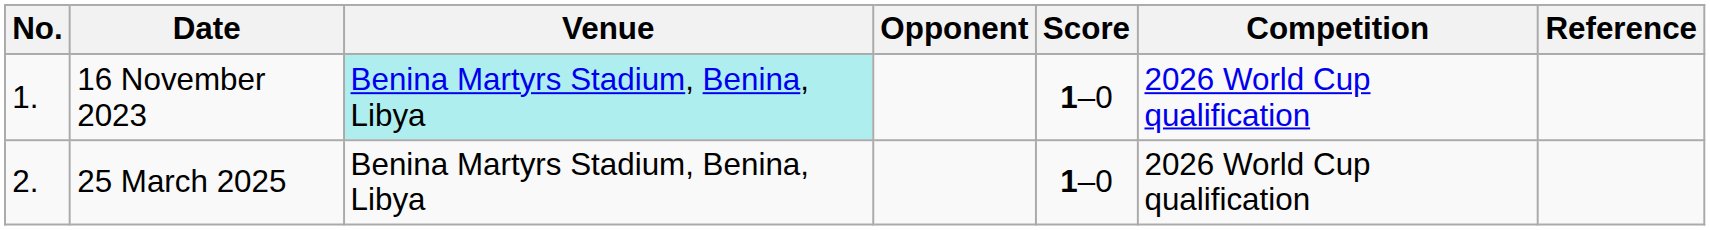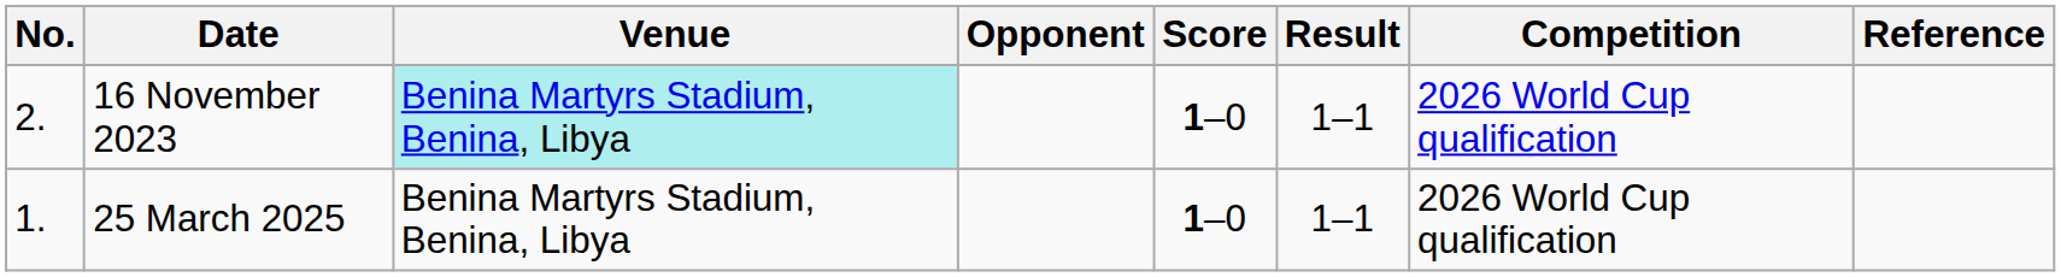+ column: Result | 1–1 | 1–1
16 November 2023 | No.: 1. -> 2.
25 March 2025 | No.: 2. -> 1.
